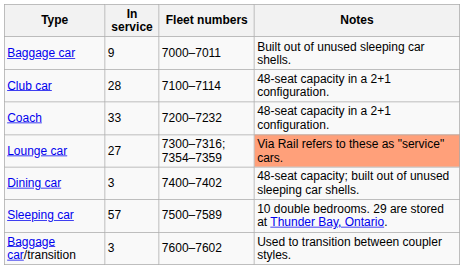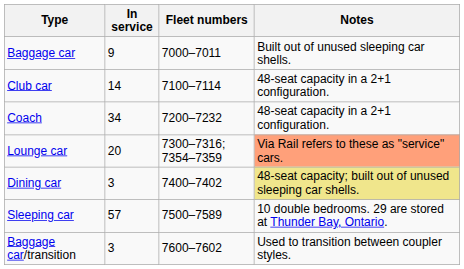Club car | In service: 28 -> 14
Coach | In service: 33 -> 34
Lounge car | In service: 27 -> 20
Dining car | Notes: no background -> khaki background
